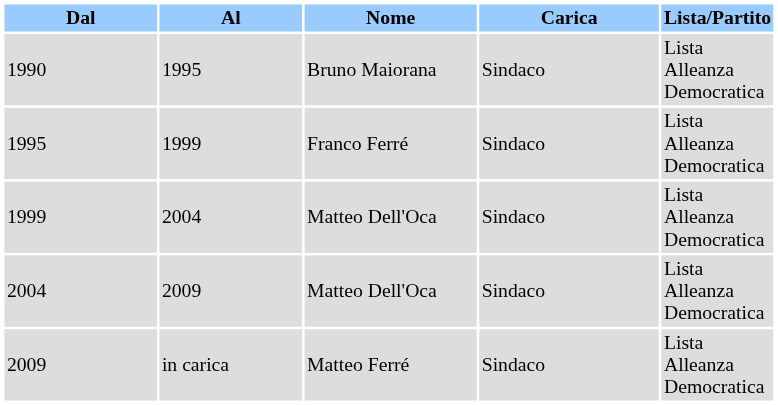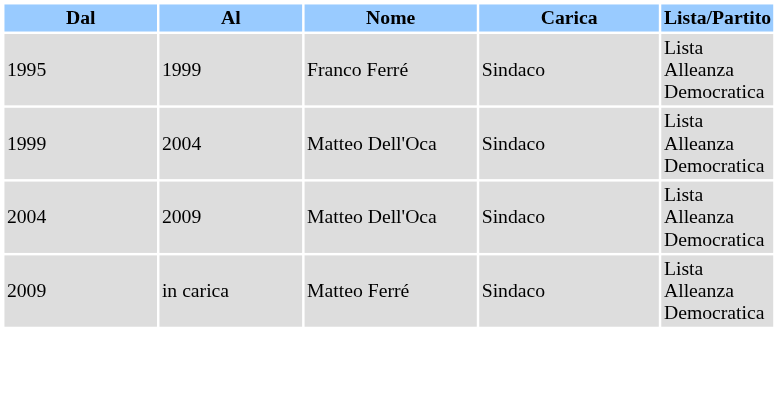- row: 1990 | 1995 | Bruno Maiorana | Sindaco | Lista Alleanza Democratica
